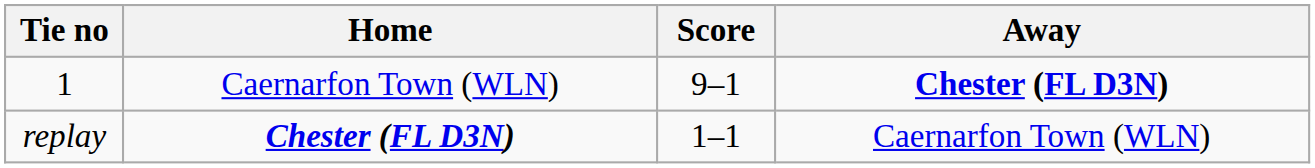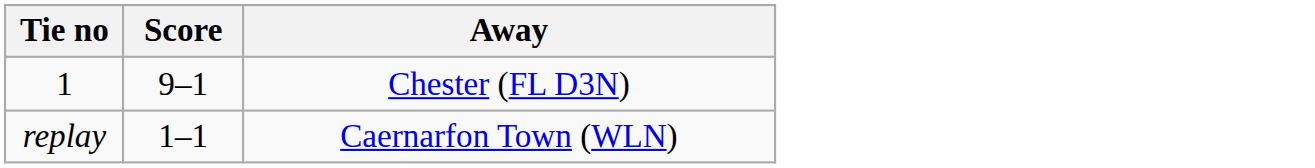- column: Home | Caernarfon Town (WLN) | Chester (FL D3N)
1 | Away: bold -> normal
